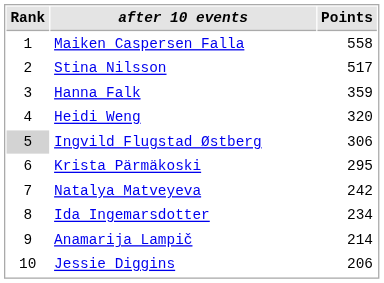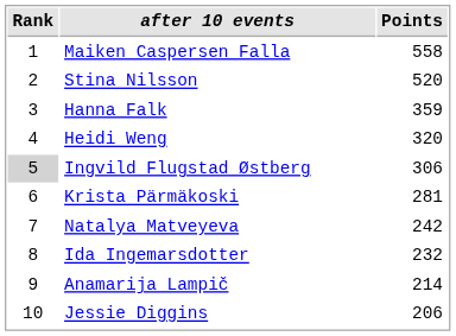Stina Nilsson | Points: 517 -> 520
Krista Pärmäkoski | Points: 295 -> 281
Ida Ingemarsdotter | Points: 234 -> 232
